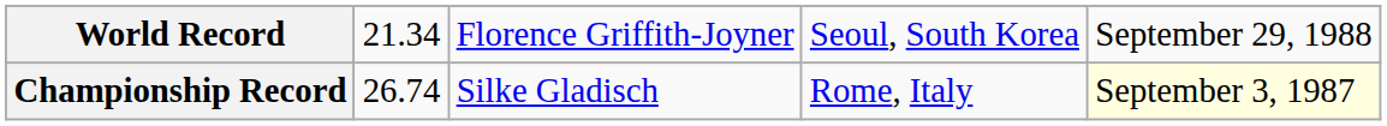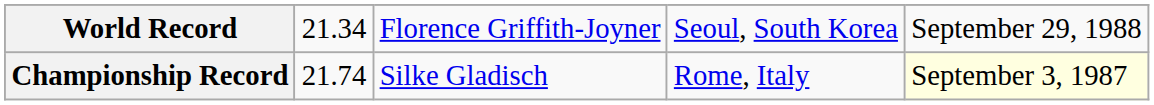Championship Record | column 2: 26.74 -> 21.74
